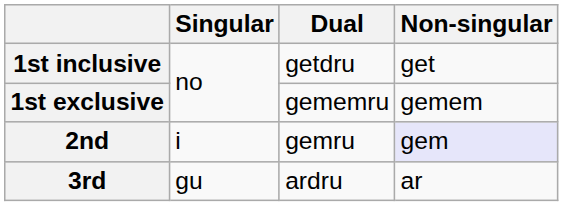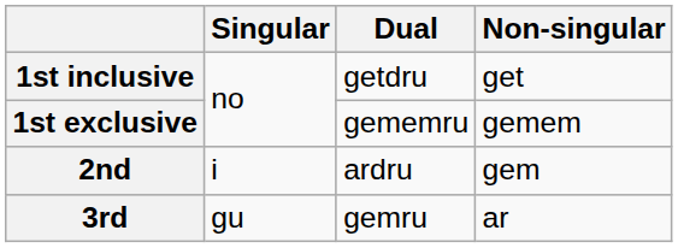2nd | Dual: gemru -> ardru
2nd | Non-singular: lavender background -> no background
3rd | Dual: ardru -> gemru
